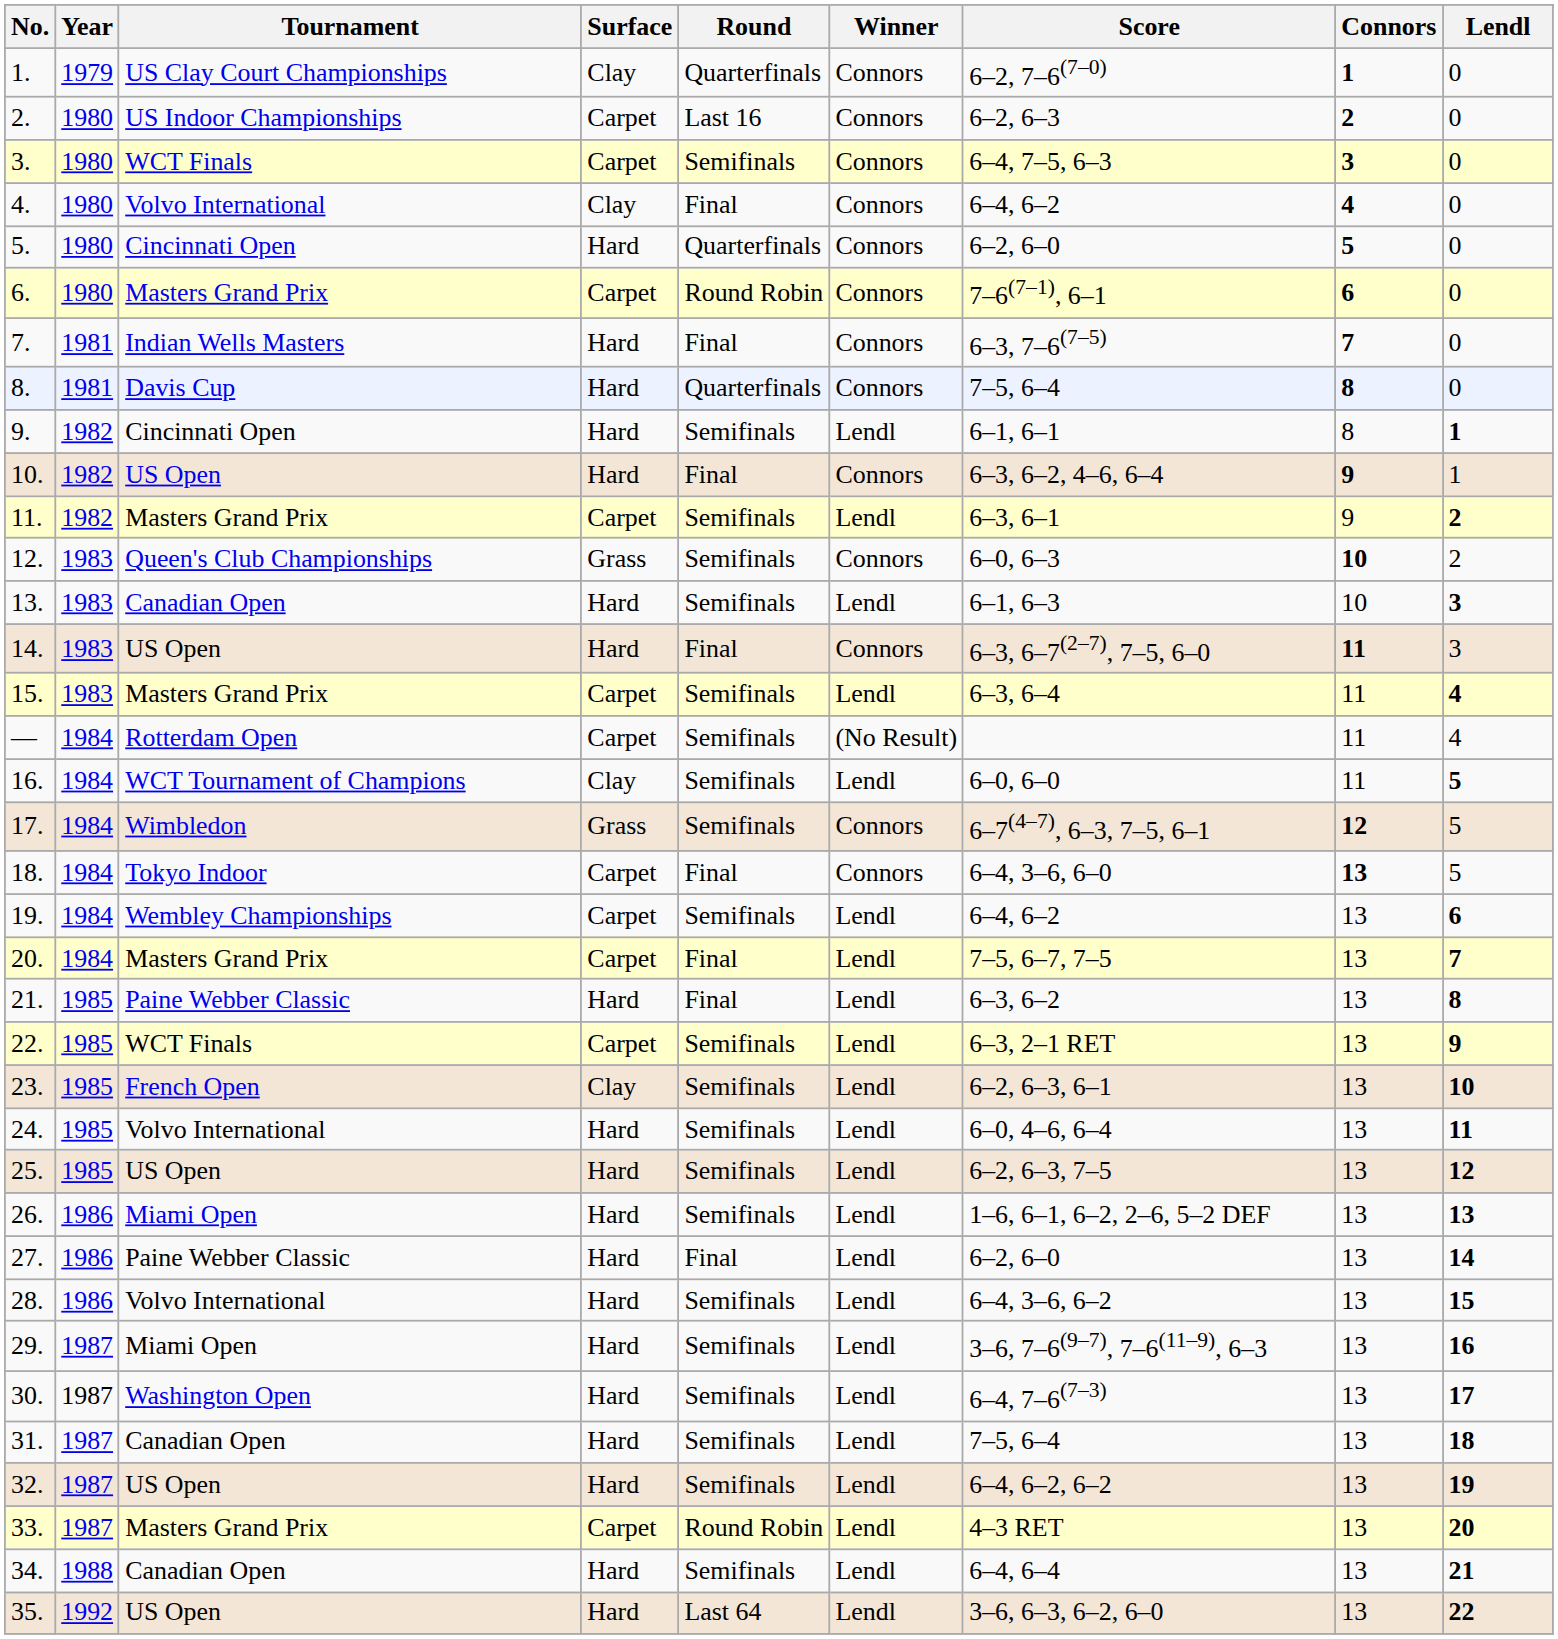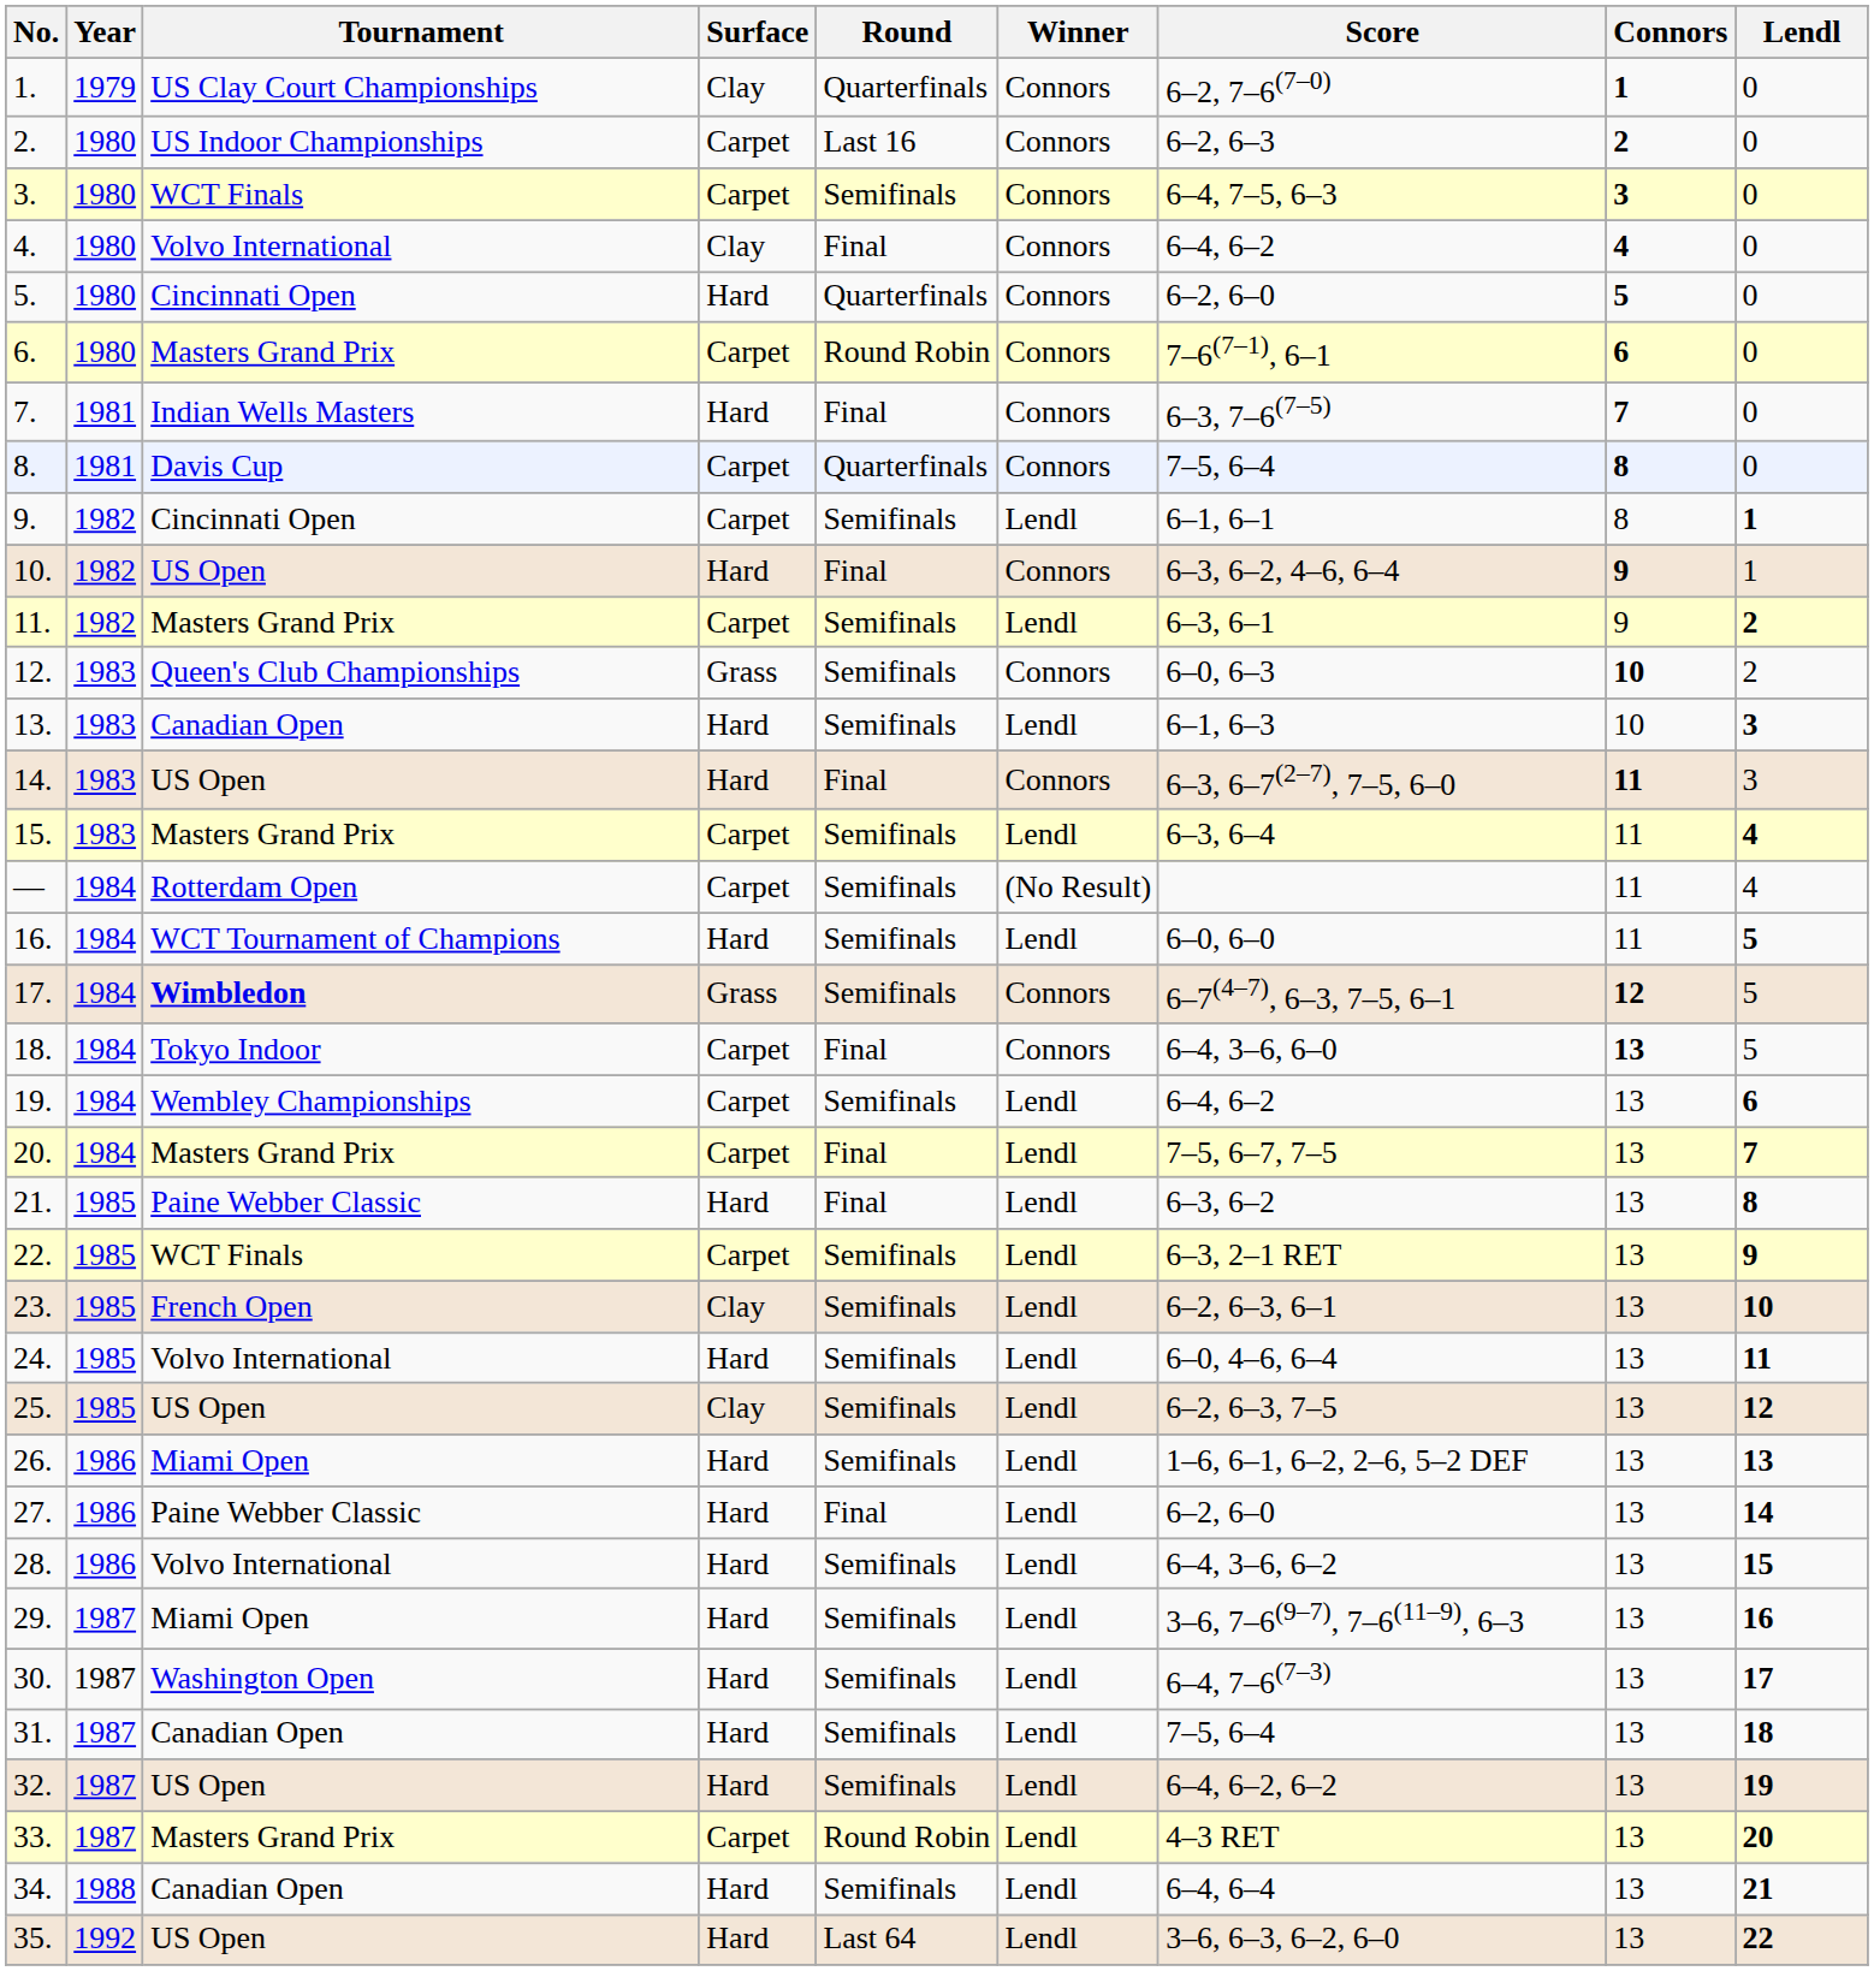8. | Surface: Hard -> Carpet
9. | Surface: Hard -> Carpet
16. | Surface: Clay -> Hard
17. | Tournament: normal -> bold
25. | Surface: Hard -> Clay
